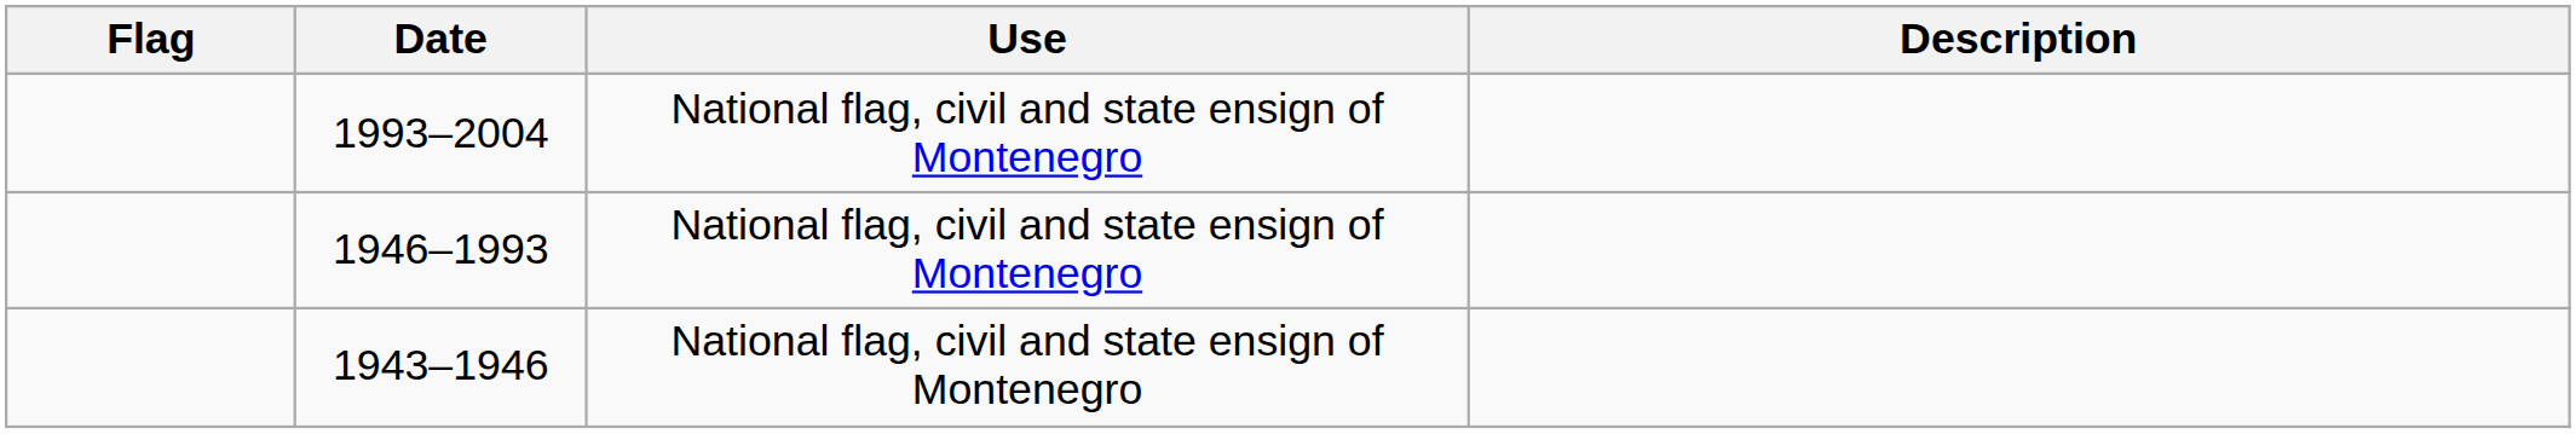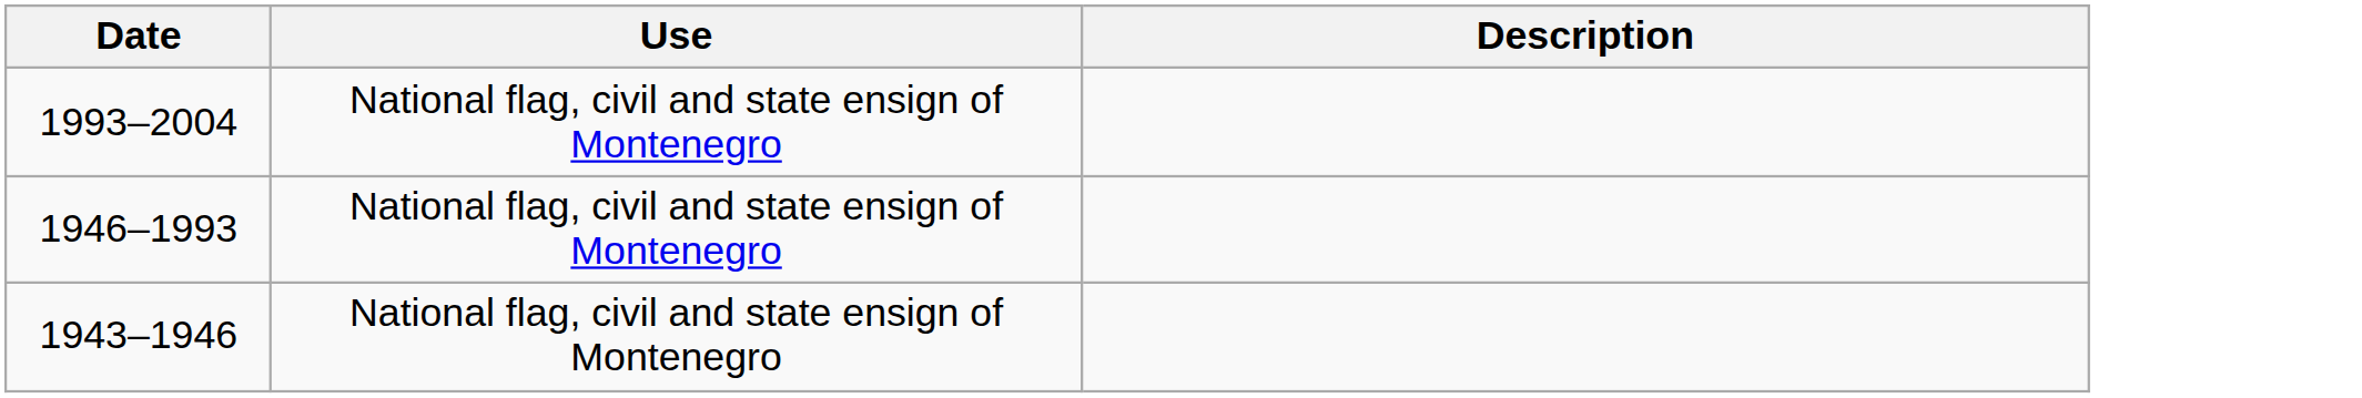- column: Flag
